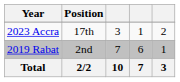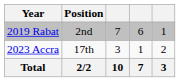rows swapped: 2019 Rabat <-> 2023 Accra
